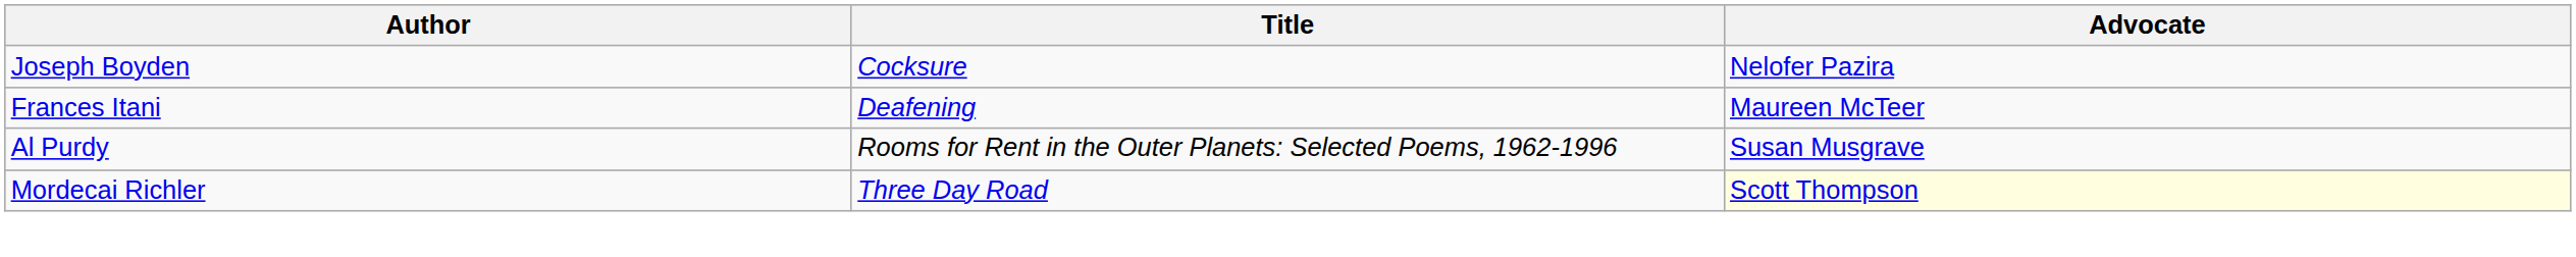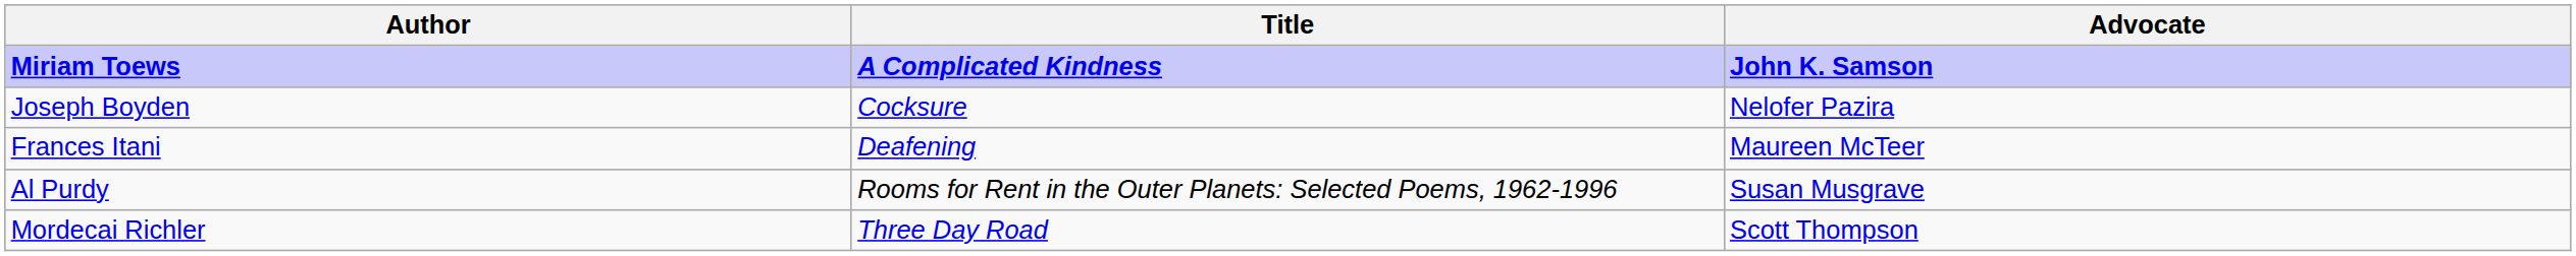+ row: Miriam Toews | A Complicated Kindness | John K. Samson
Mordecai Richler | Advocate: lightyellow background -> no background
